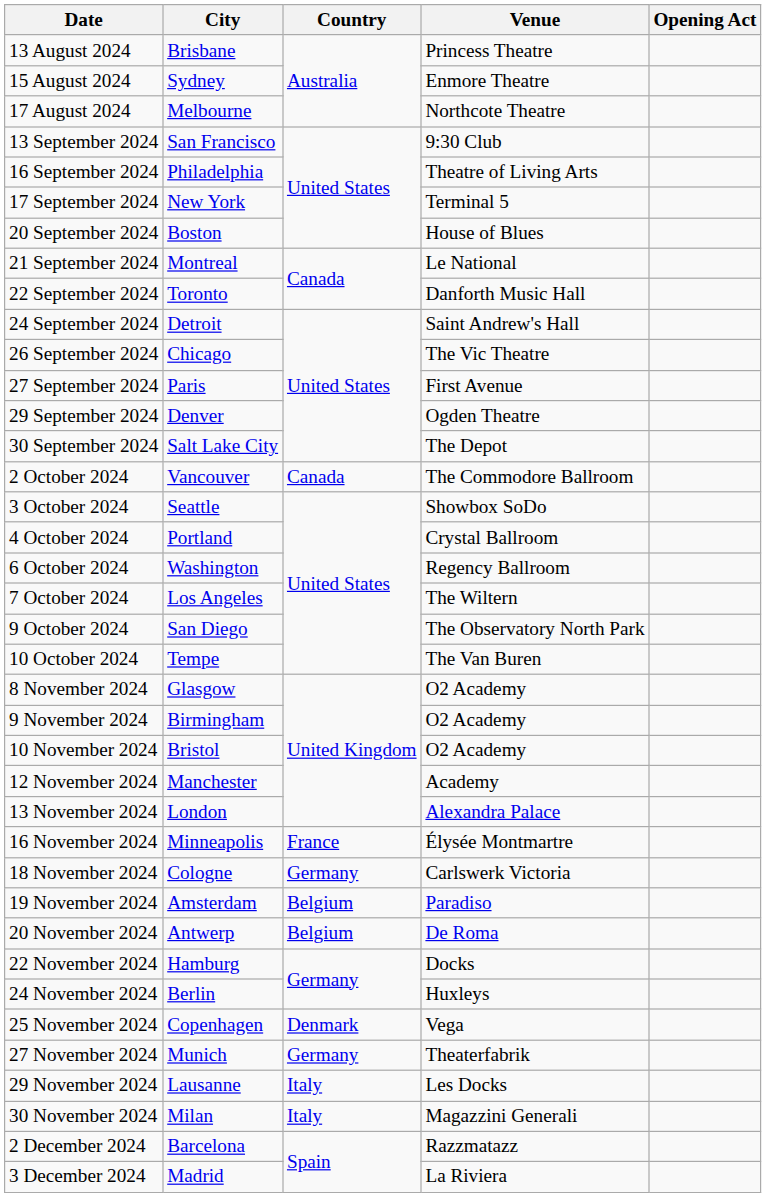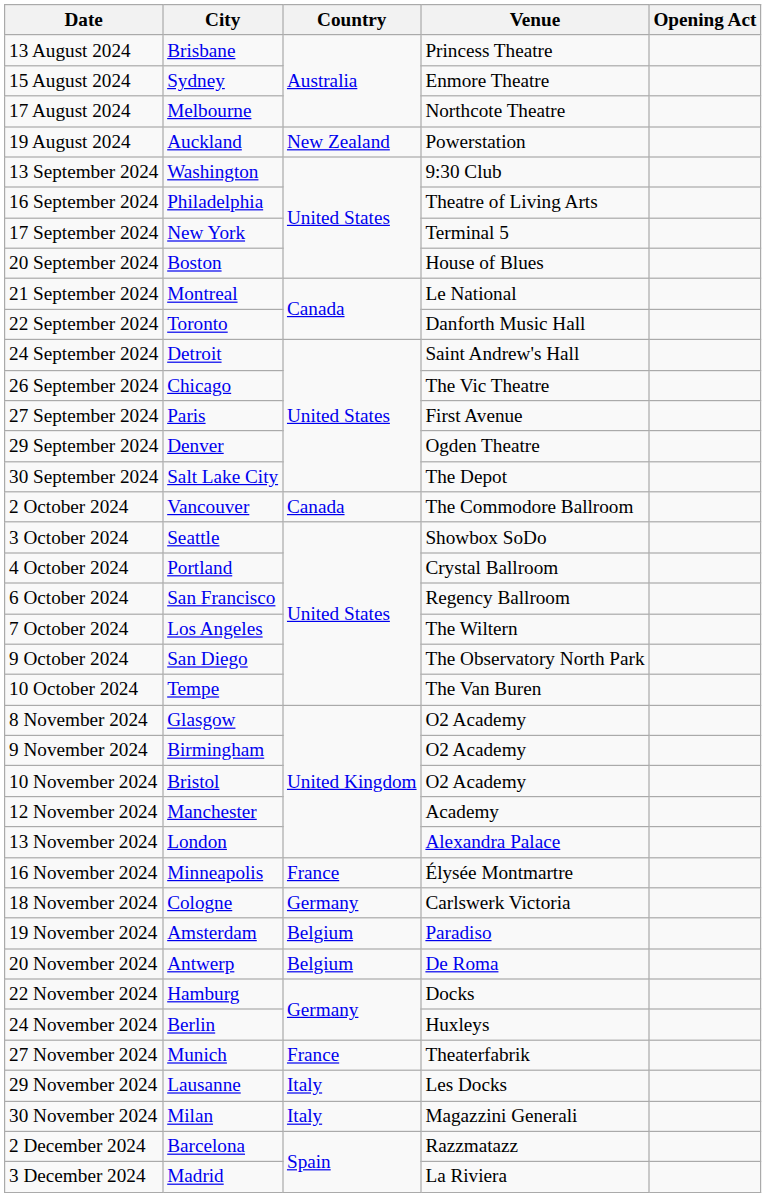+ row: 19 August 2024 | Auckland | New Zealand | Powerstation
13 September 2024 | City: San Francisco -> Washington
6 October 2024 | City: Washington -> San Francisco
- row: 25 November 2024 | Copenhagen | Denmark | Vega
27 November 2024 | Country: Germany -> France
